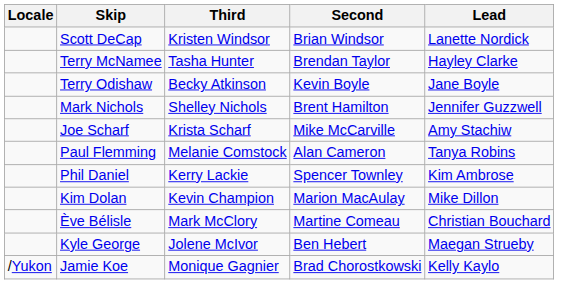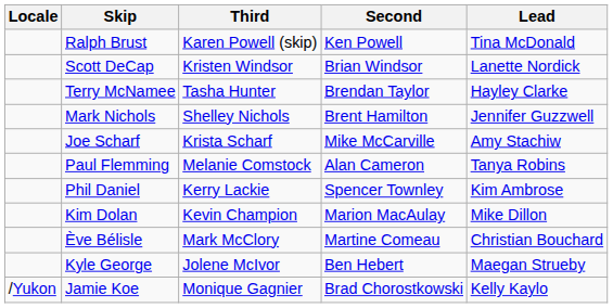+ row: Ralph Brust | Karen Powell (skip) | Ken Powell | Tina McDonald
- row: Terry Odishaw | Becky Atkinson | Kevin Boyle | Jane Boyle
